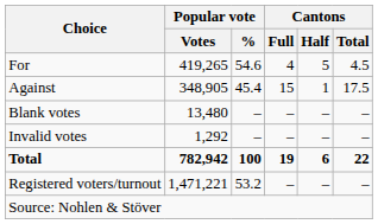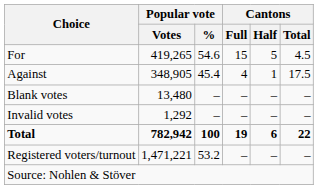For | Cantons / Full: 4 -> 15
Against | Cantons / Full: 15 -> 4
